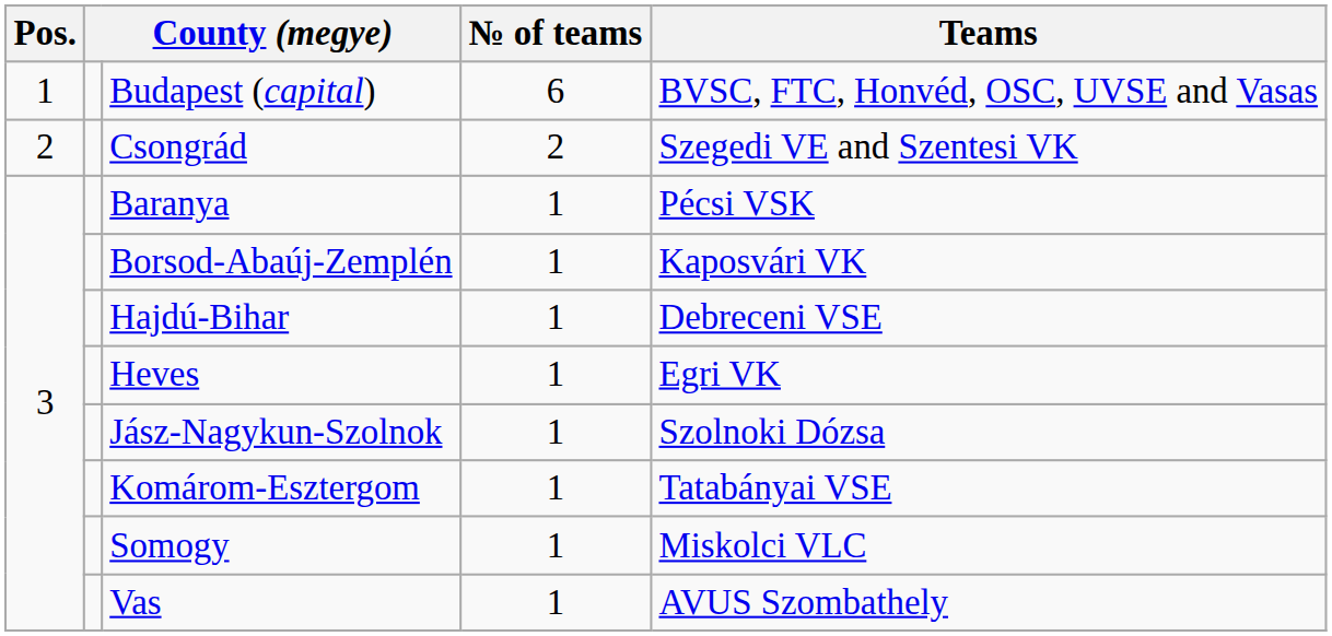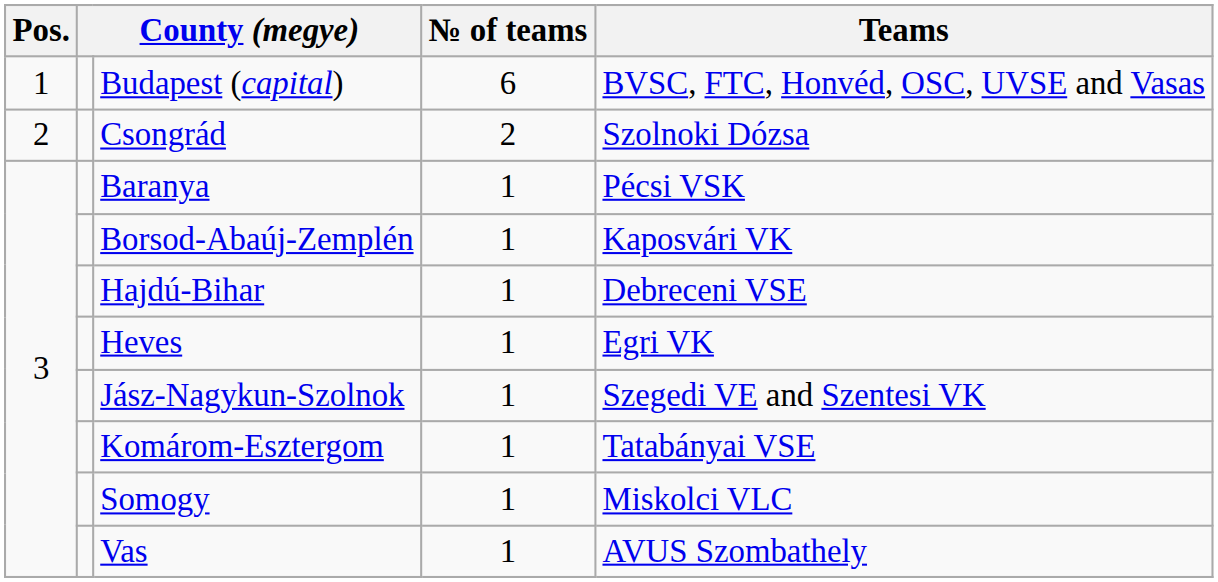Csongrád | Teams: Szegedi VE and Szentesi VK -> Szolnoki Dózsa
Jász-Nagykun-Szolnok | Teams: Szolnoki Dózsa -> Szegedi VE and Szentesi VK
